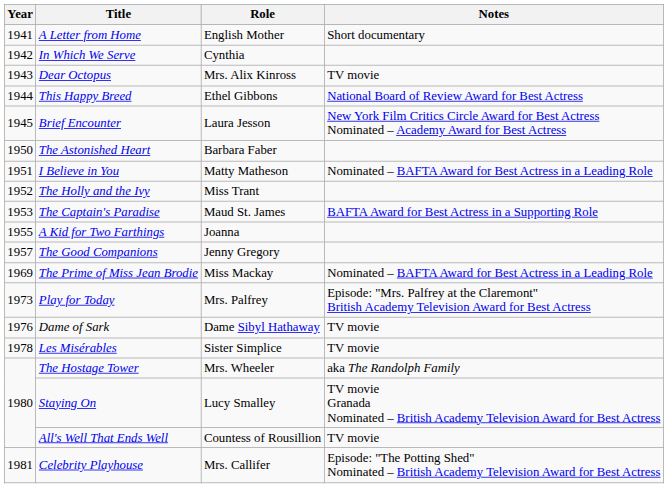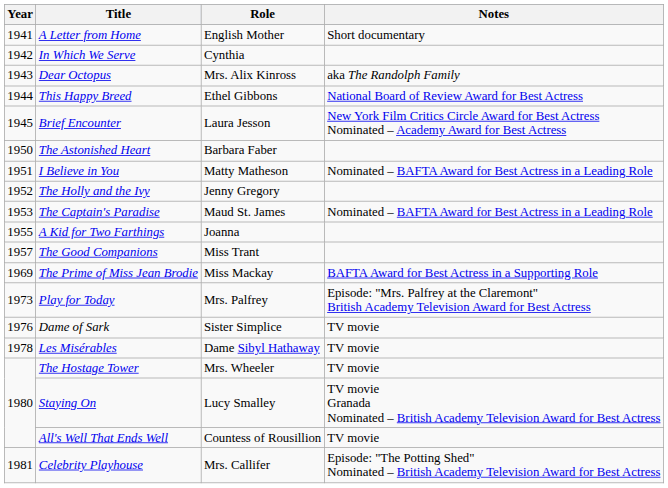Dear Octopus | Notes: TV movie -> aka The Randolph Family
The Holly and the Ivy | Role: Miss Trant -> Jenny Gregory
The Captain's Paradise | Notes: BAFTA Award for Best Actress in a Supporting Role -> Nominated – BAFTA Award for Best Actress in a Leading Role
The Good Companions | Role: Jenny Gregory -> Miss Trant
The Prime of Miss Jean Brodie | Notes: Nominated – BAFTA Award for Best Actress in a Leading Role -> BAFTA Award for Best Actress in a Supporting Role
Dame of Sark | Role: Dame Sibyl Hathaway -> Sister Simplice
Les Misérables | Role: Sister Simplice -> Dame Sibyl Hathaway
The Hostage Tower | Notes: aka The Randolph Family -> TV movie
